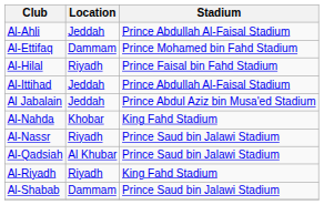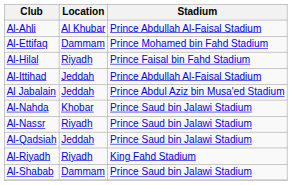Al-Ahli | Location: Jeddah -> Al Khubar
Al-Nahda | Stadium: King Fahd Stadium -> Prince Saud bin Jalawi Stadium
Al-Qadsiah | Location: Al Khubar -> Jeddah
